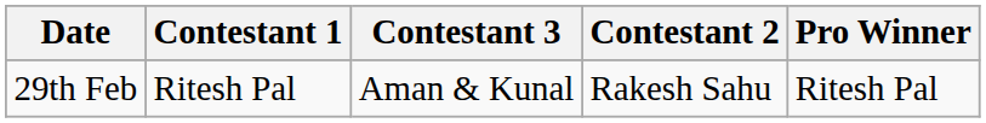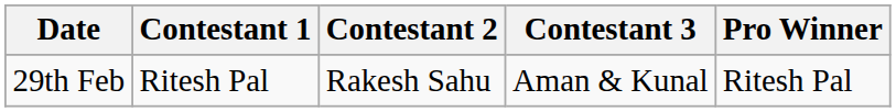columns swapped: Contestant 2 <-> Contestant 3
